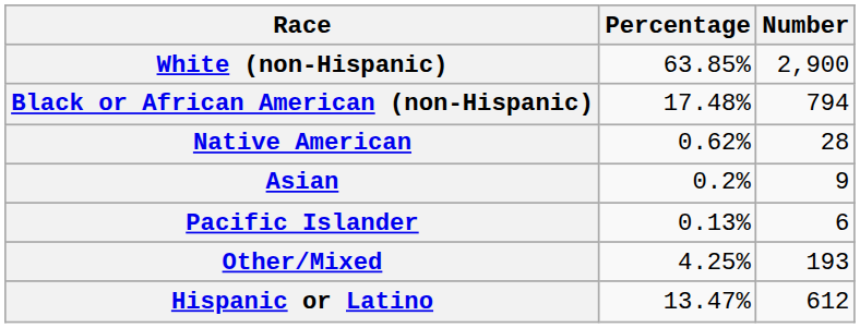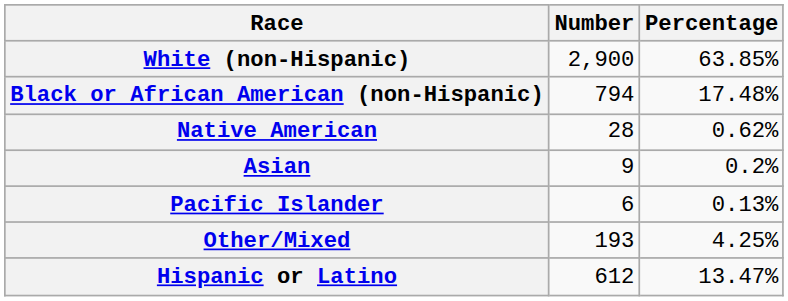columns swapped: Number <-> Percentage
